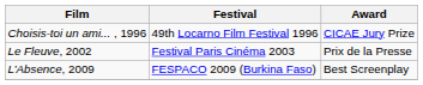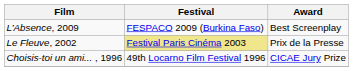rows swapped: Choisis-toi un ami... , 1996 <-> L’Absence, 2009
Le Fleuve, 2002 | Festival: no background -> khaki background
